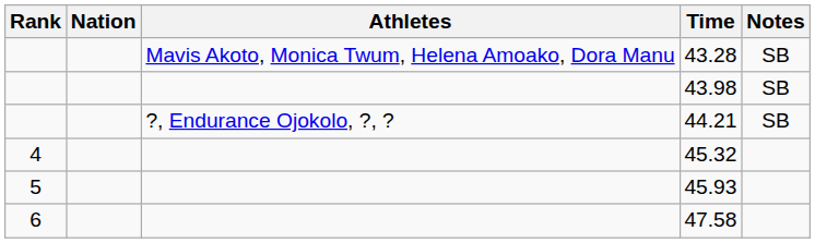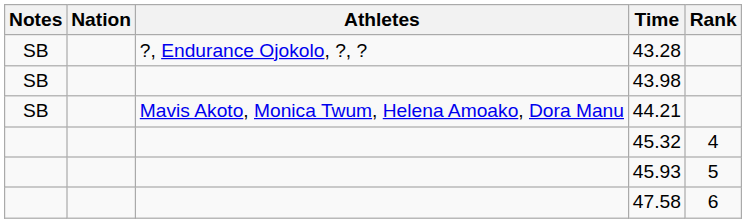columns swapped: Rank <-> Notes
43.28 | Athletes: Mavis Akoto, Monica Twum, Helena Amoako, Dora Manu -> ?, Endurance Ojokolo, ?, ?
44.21 | Athletes: ?, Endurance Ojokolo, ?, ? -> Mavis Akoto, Monica Twum, Helena Amoako, Dora Manu
